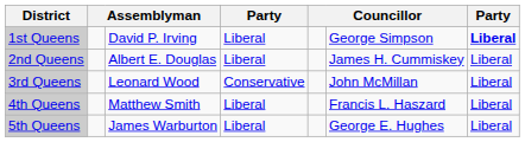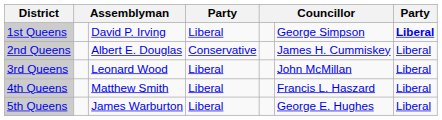2nd Queens | column 4: Liberal -> Conservative
3rd Queens | column 4: Conservative -> Liberal
